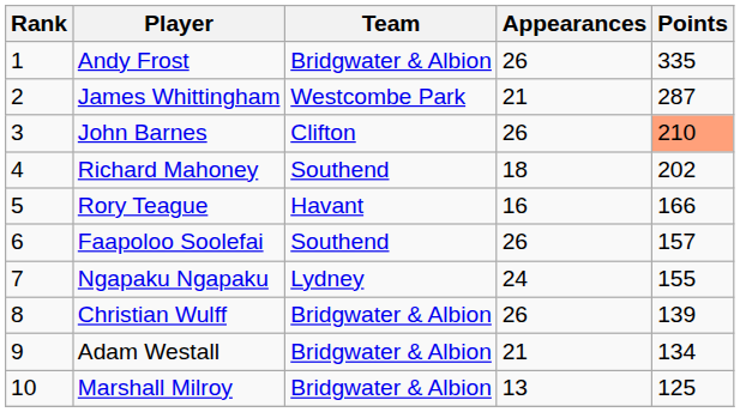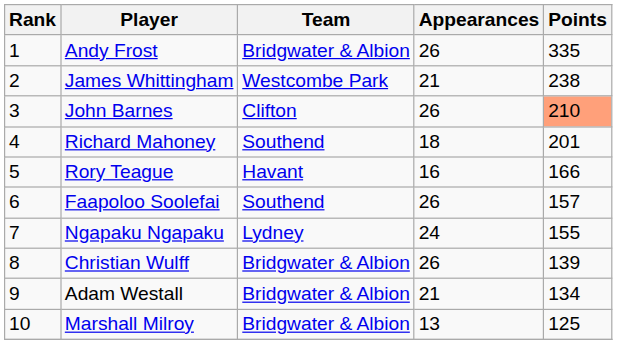James Whittingham | Points: 287 -> 238
Richard Mahoney | Points: 202 -> 201
